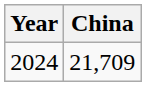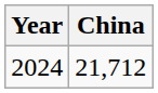2024 | China: 21,709 -> 21,712
